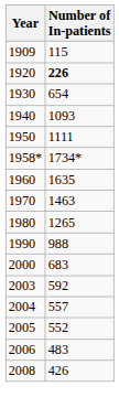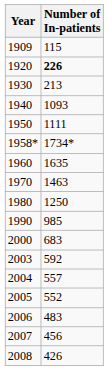1930 | Number of In-patients: 654 -> 213
1980 | Number of In-patients: 1265 -> 1250
1990 | Number of In-patients: 988 -> 985
+ row: 2007 | 456
